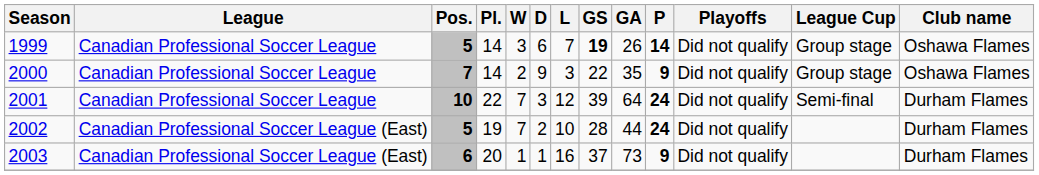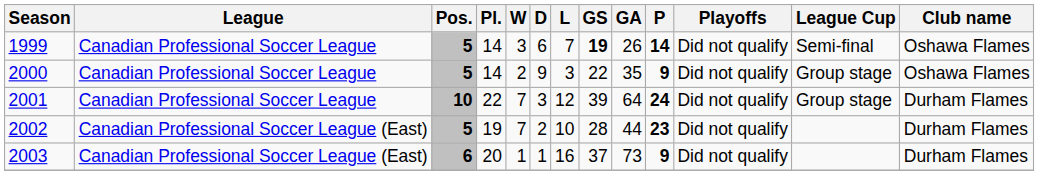1999 | League Cup: Group stage -> Semi-final
2000 | Pos.: 7 -> 5
2001 | League Cup: Semi-final -> Group stage
2002 | P: 24 -> 23
